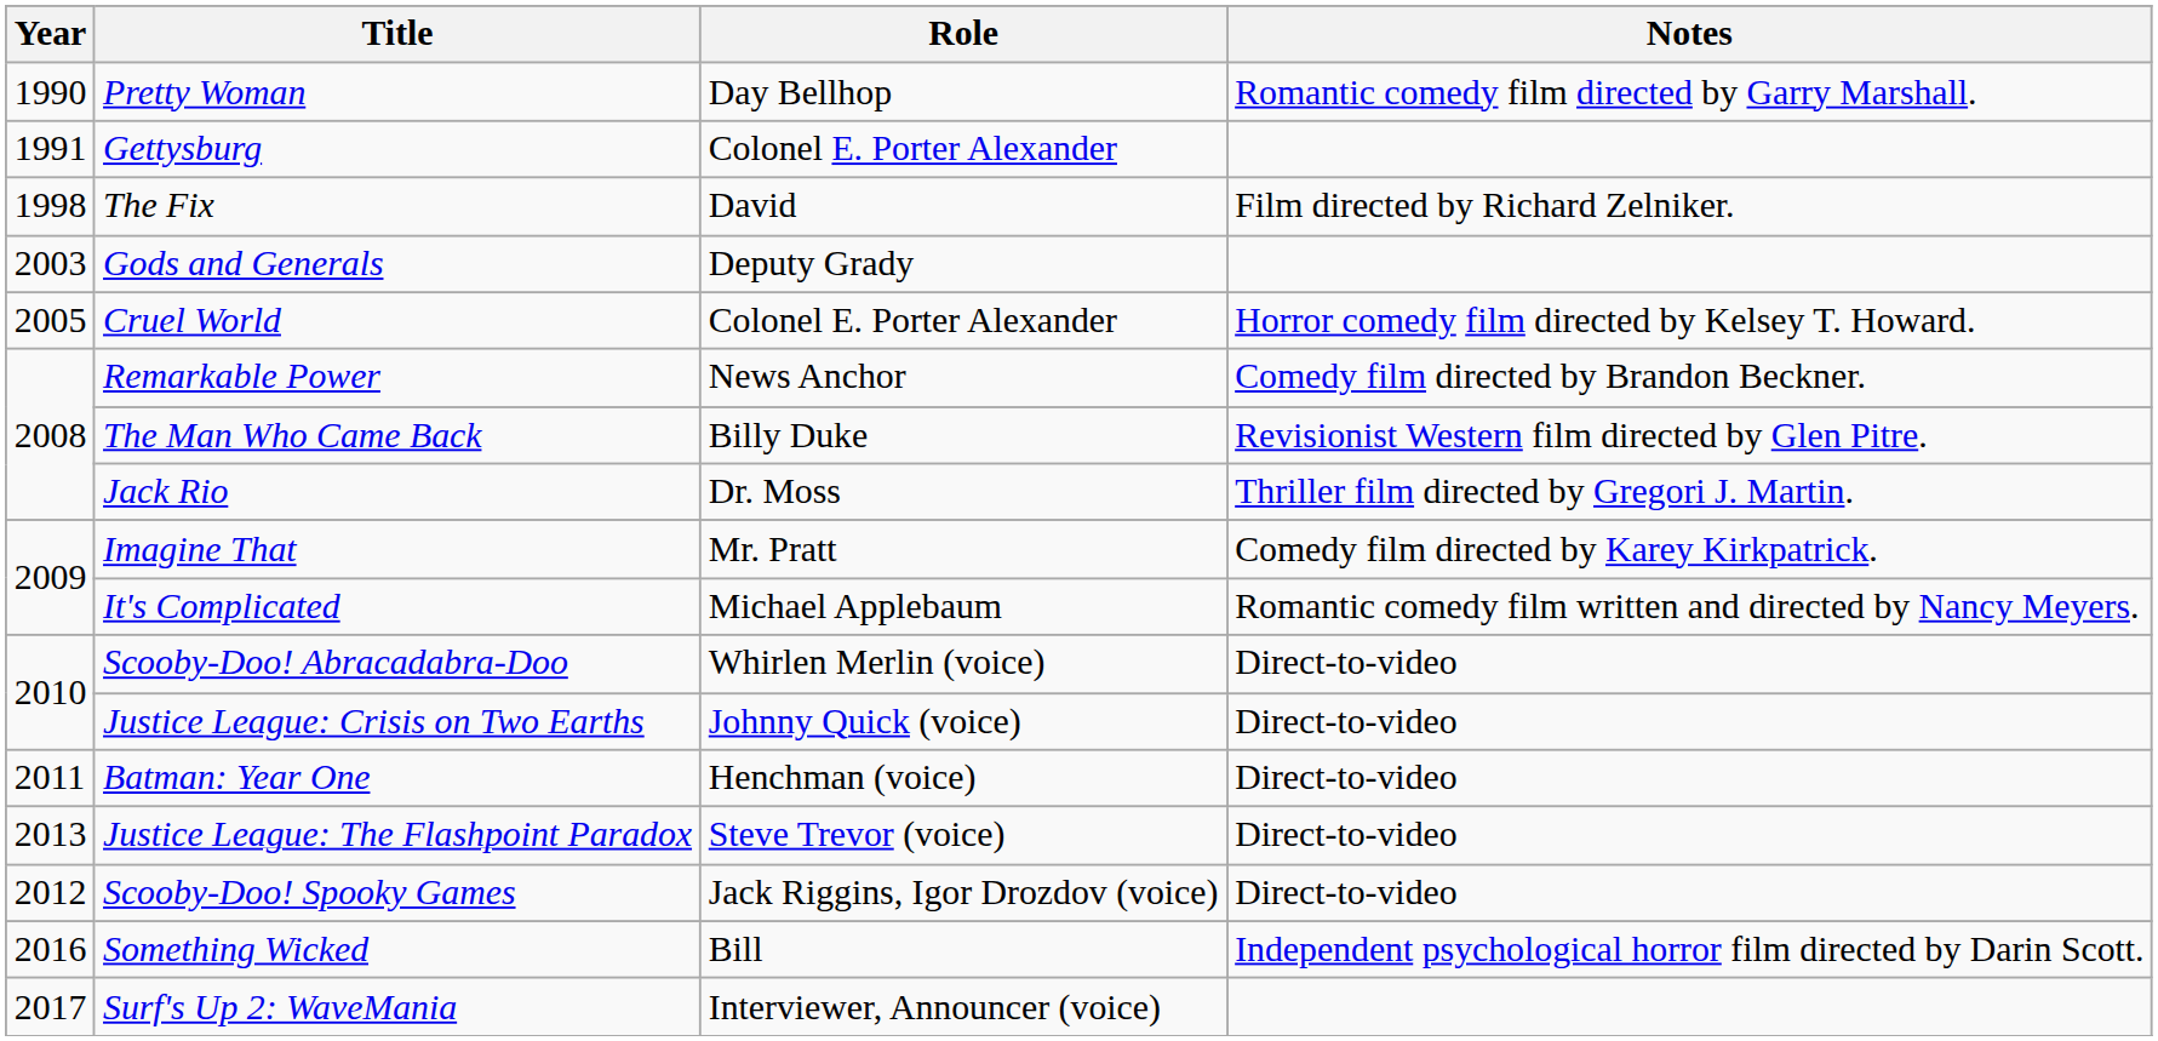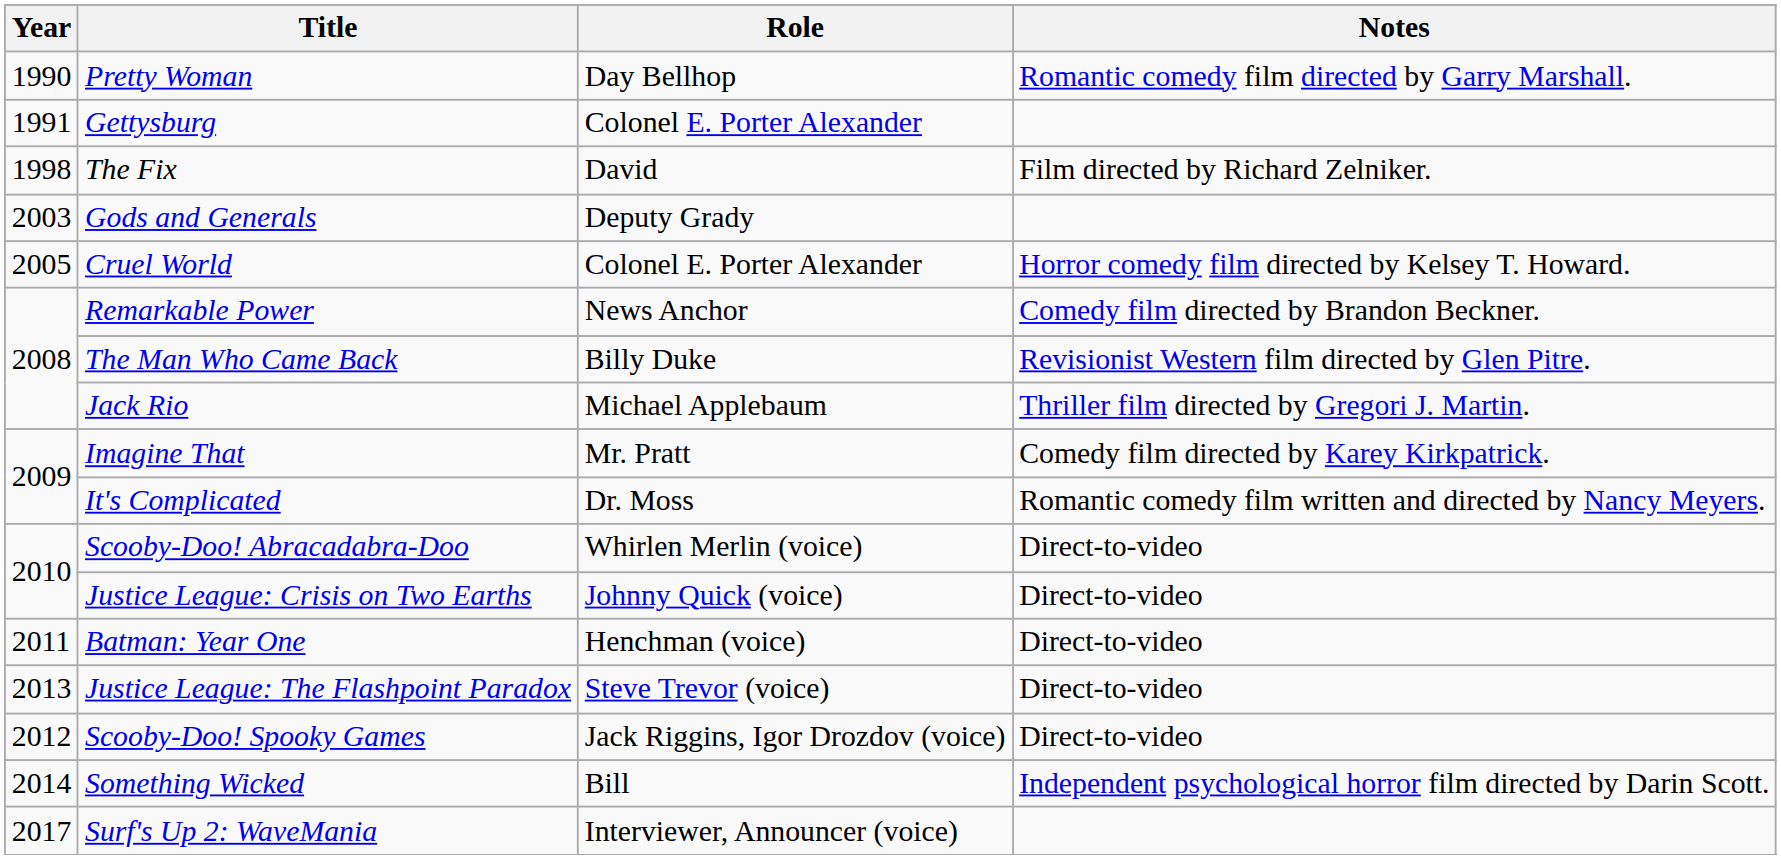Jack Rio | Role: Dr. Moss -> Michael Applebaum
It's Complicated | Role: Michael Applebaum -> Dr. Moss
Something Wicked | Year: 2016 -> 2014
